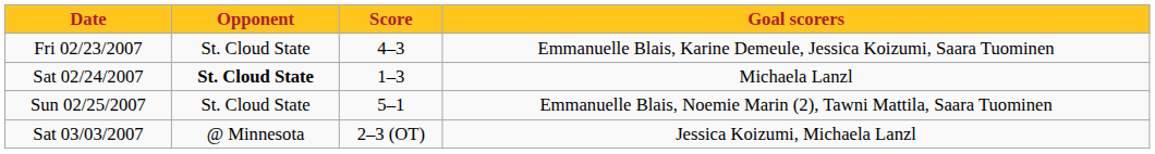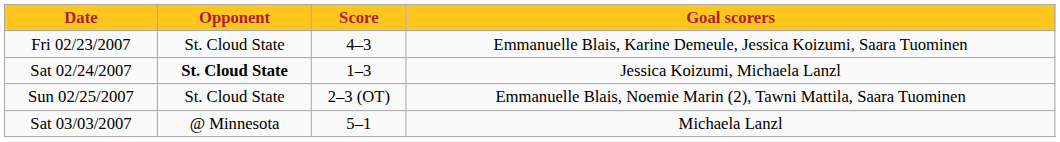Sat 02/24/2007 | Goal scorers: Michaela Lanzl -> Jessica Koizumi, Michaela Lanzl
Sun 02/25/2007 | Score: 5–1 -> 2–3 (OT)
Sat 03/03/2007 | Score: 2–3 (OT) -> 5–1
Sat 03/03/2007 | Goal scorers: Jessica Koizumi, Michaela Lanzl -> Michaela Lanzl
